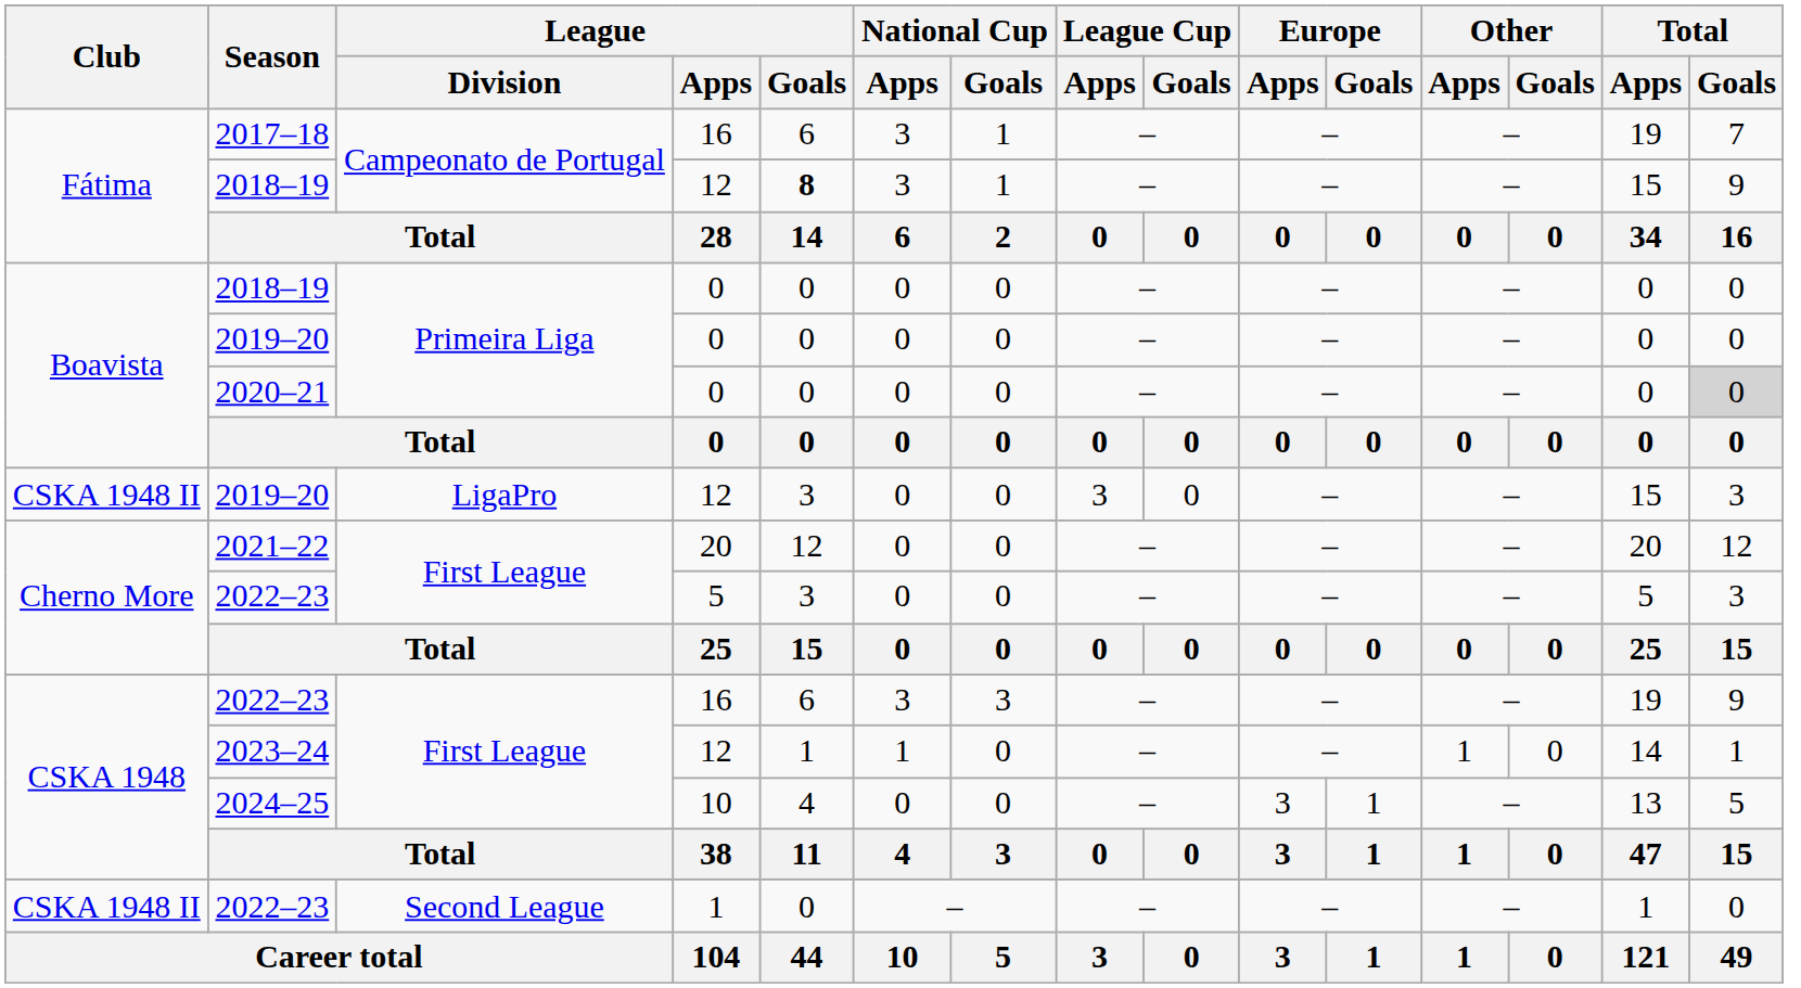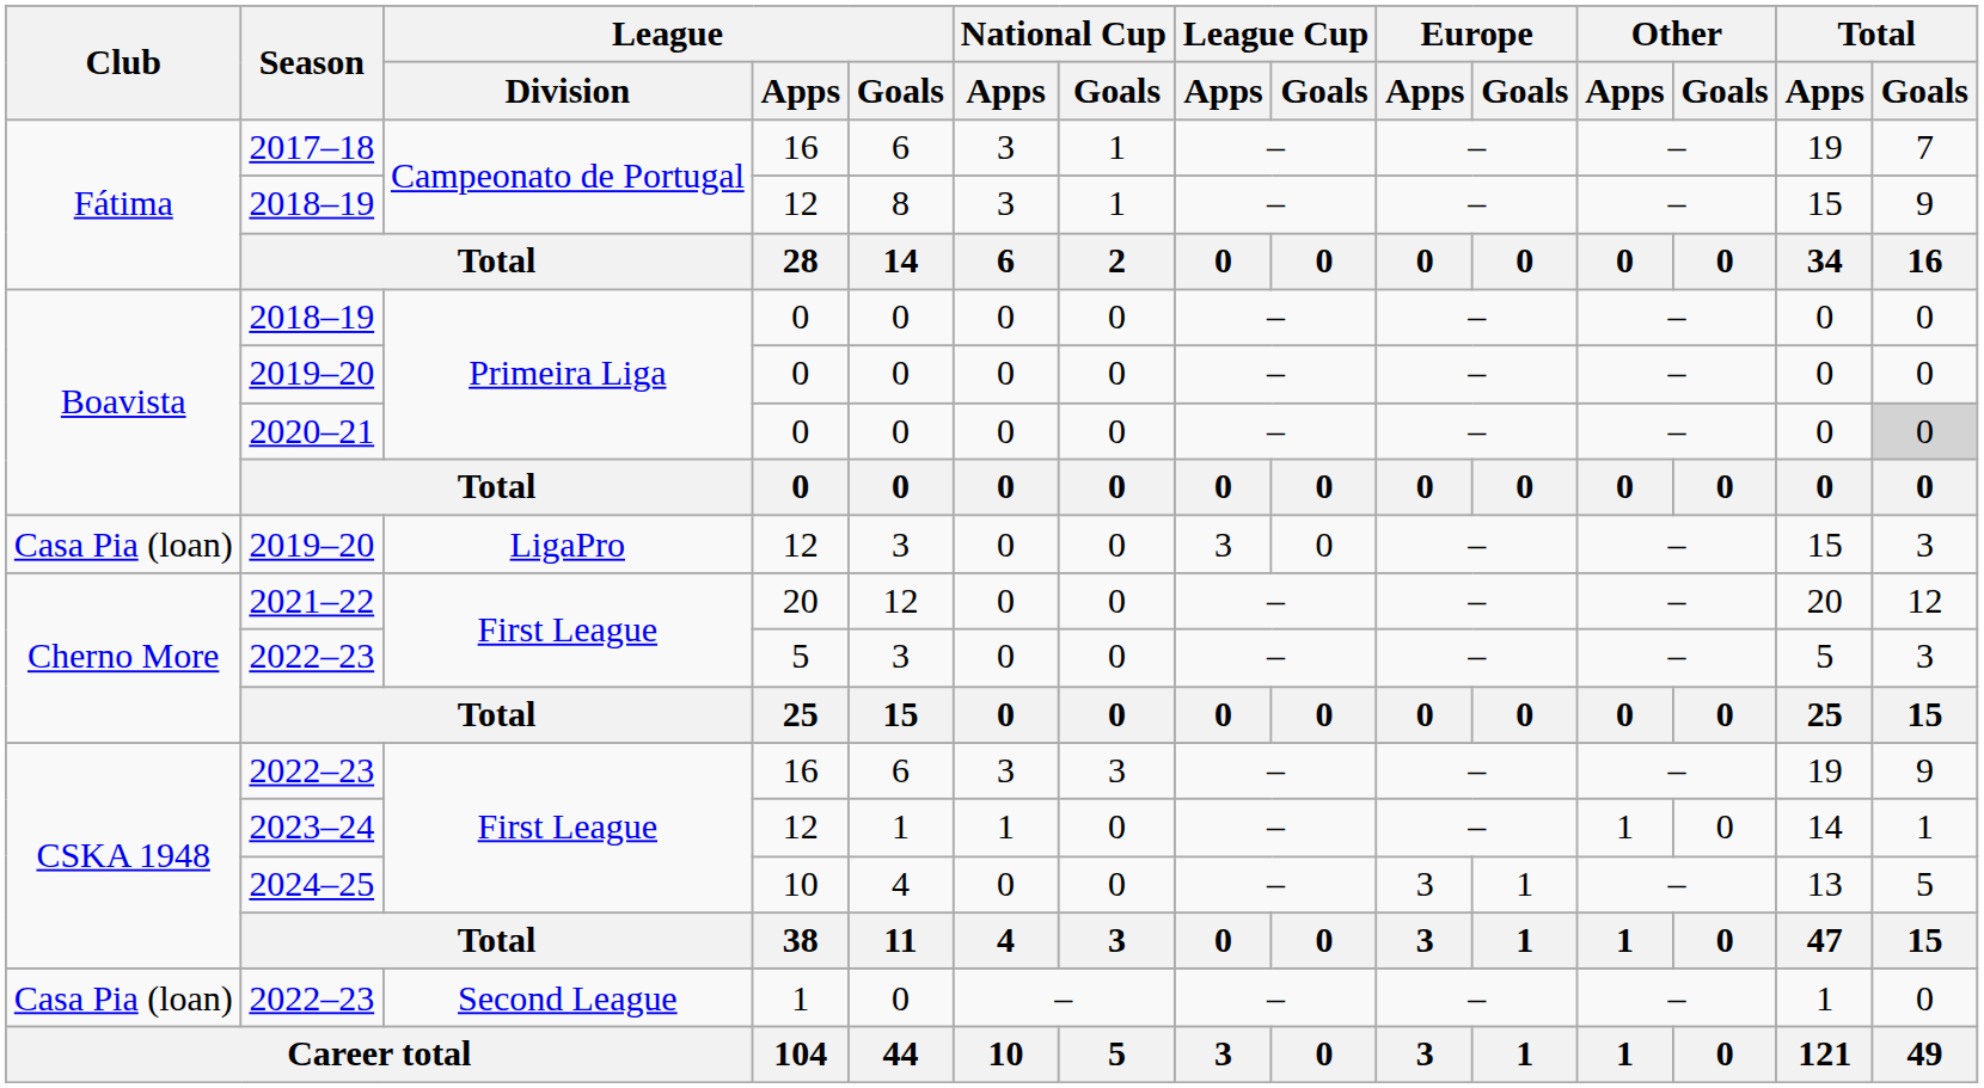2018–19 / 12 | League / Goals: bold -> normal
2019–20 / 12 | Club: CSKA 1948 II -> Casa Pia (loan)
2022–23 / 1 | Club: CSKA 1948 II -> Casa Pia (loan)
